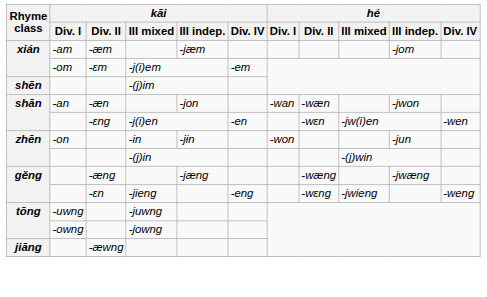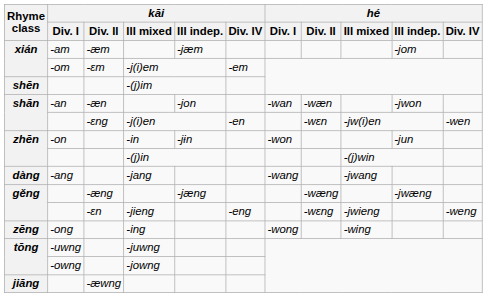+ row: dàng | -ang | -jang | -wang | -jwang
+ row: zēng | -ong | -ing | -wong | -wing
